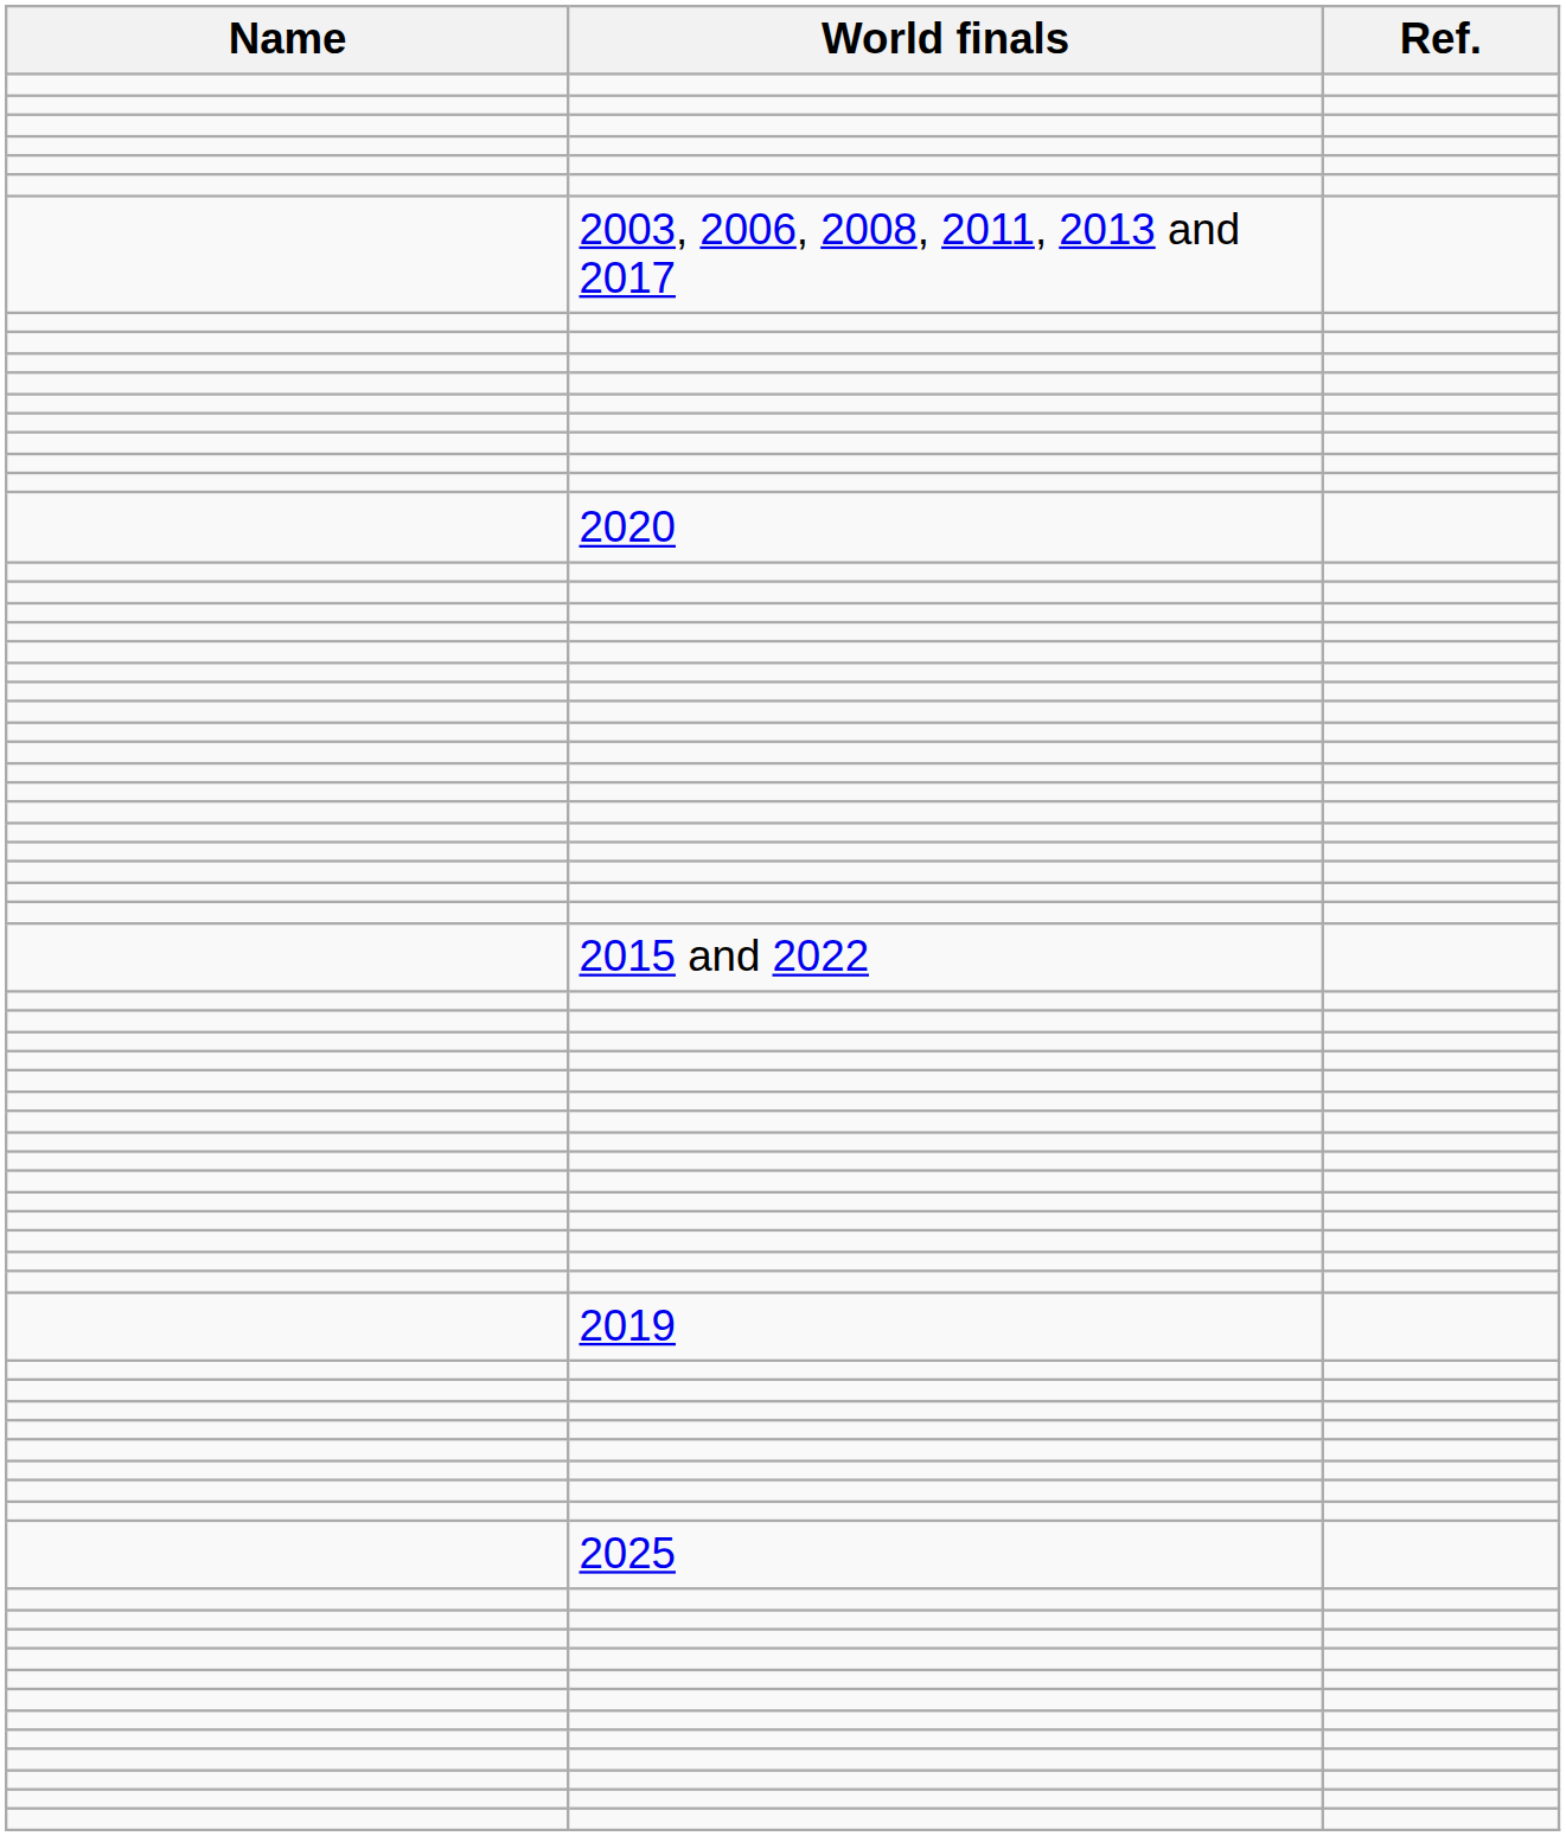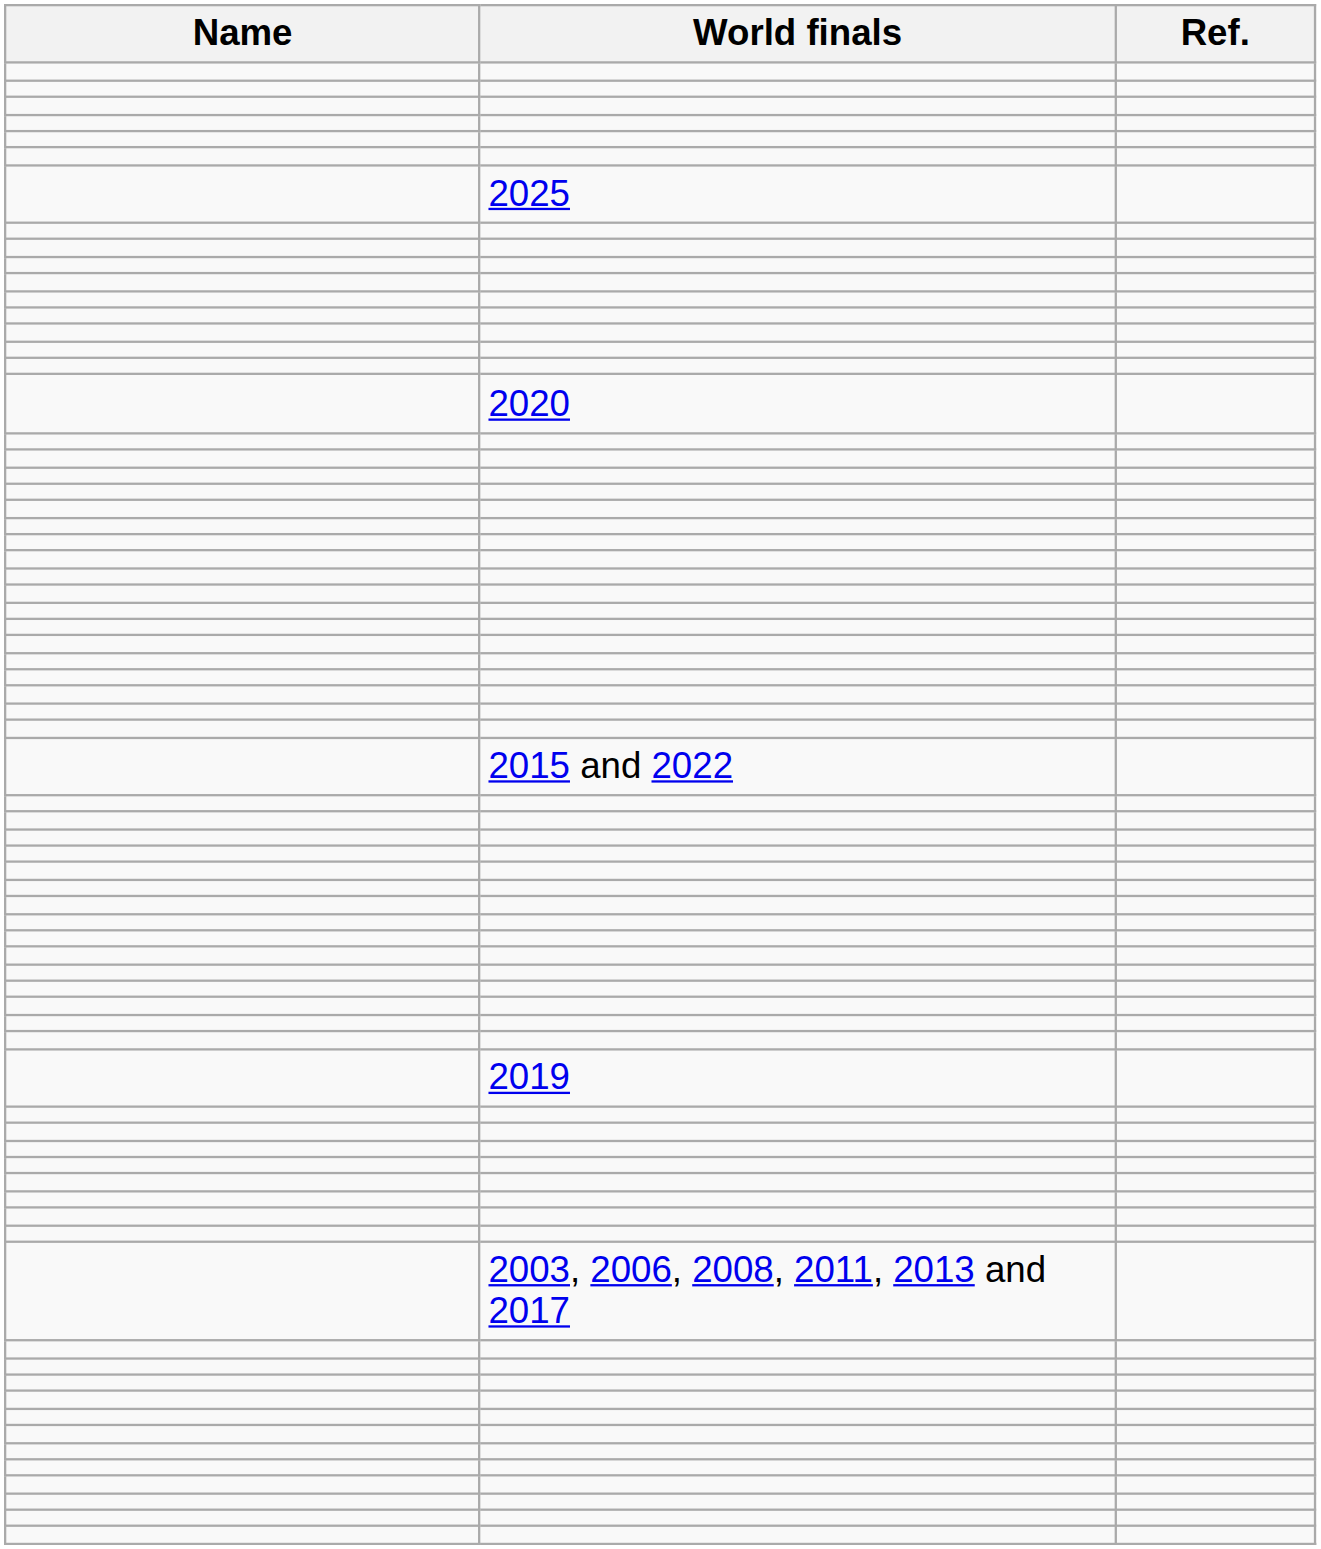rows swapped: 2025 <-> 2003, 2006, 2008, 2011, 2013 and 2017
